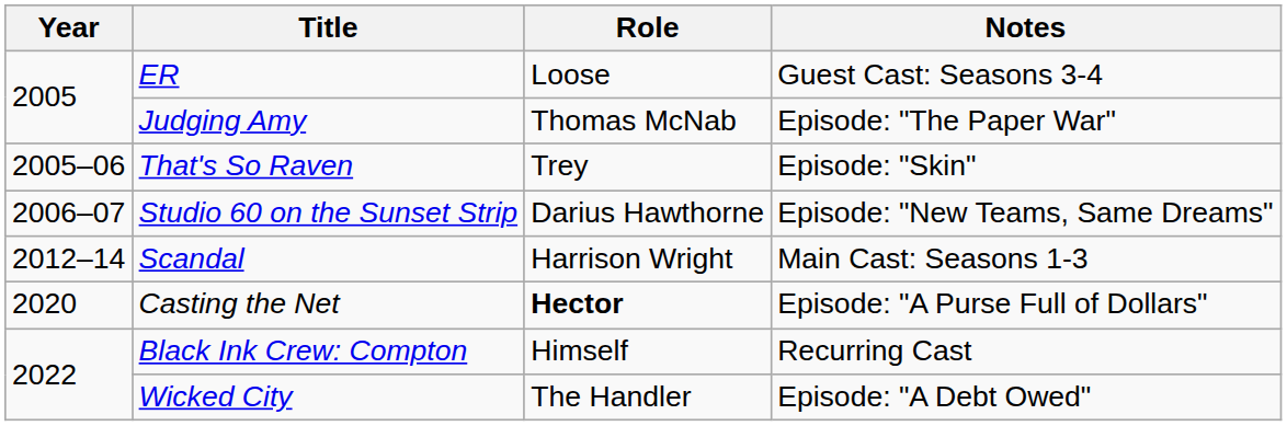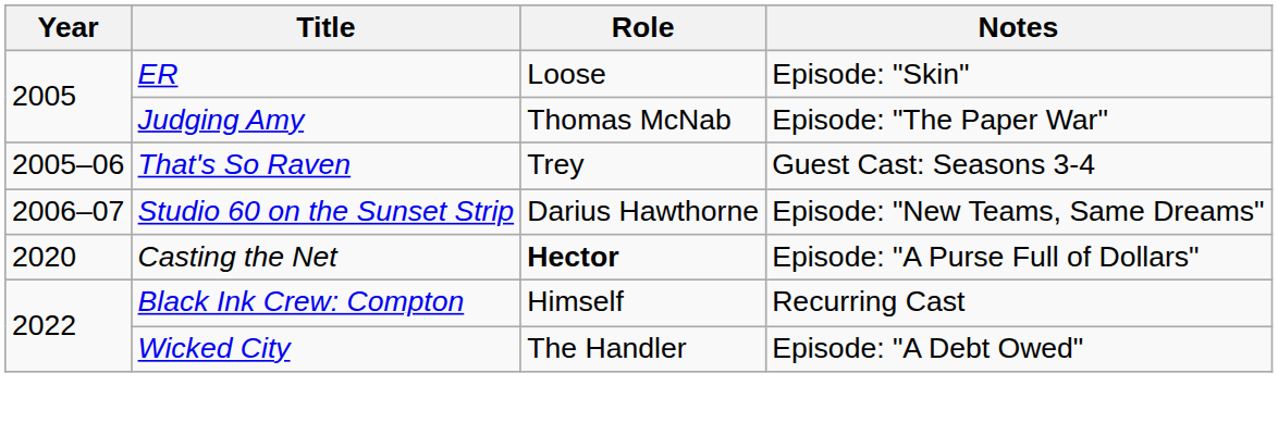ER | Notes: Guest Cast: Seasons 3-4 -> Episode: "Skin"
That's So Raven | Notes: Episode: "Skin" -> Guest Cast: Seasons 3-4
- row: 2012–14 | Scandal | Harrison Wright | Main Cast: Seasons 1-3
